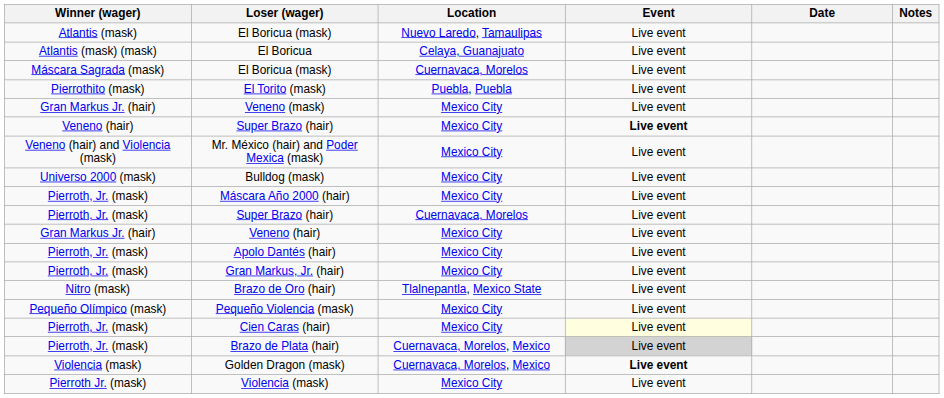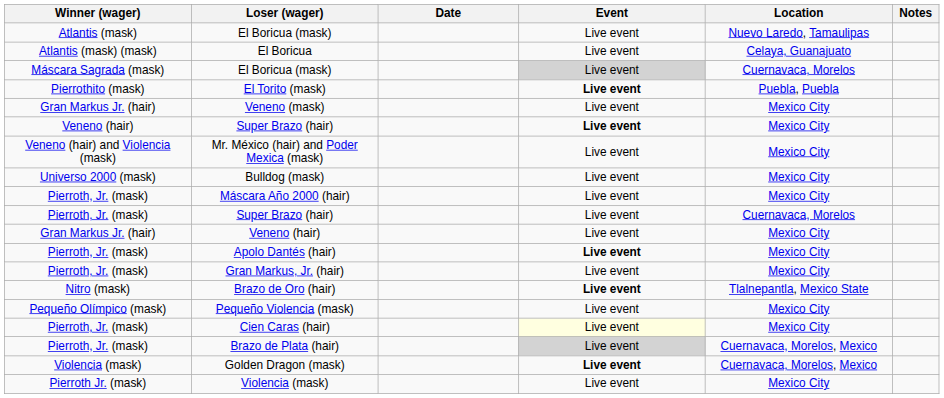columns swapped: Location <-> Date
Máscara Sagrada (mask) / El Boricua (mask) | Event: no background -> lightgrey background
El Torito (mask) | Event: normal -> bold
Apolo Dantés (hair) | Event: normal -> bold
Brazo de Oro (hair) | Event: normal -> bold
